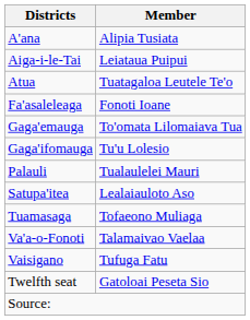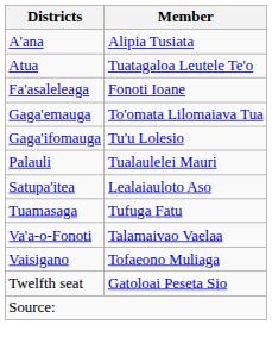- row: Aiga-i-le-Tai | Leiataua Puipui
Tuamasaga | Member: Tofaeono Muliaga -> Tufuga Fatu
Vaisigano | Member: Tufuga Fatu -> Tofaeono Muliaga
